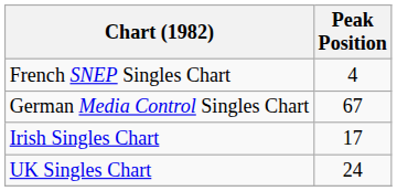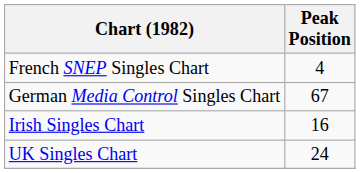Irish Singles Chart | Peak Position: 17 -> 16
